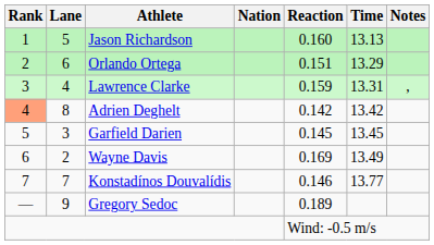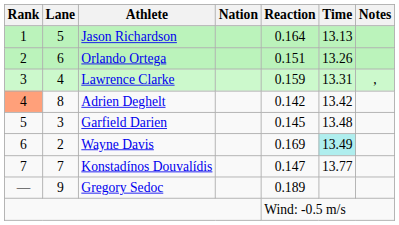Jason Richardson | Reaction: 0.160 -> 0.164
Orlando Ortega | Time: 13.29 -> 13.26
Garfield Darien | Time: 13.45 -> 13.48
Wayne Davis | Time: no background -> paleturquoise background
Konstadínos Douvalídis | Reaction: 0.146 -> 0.147
